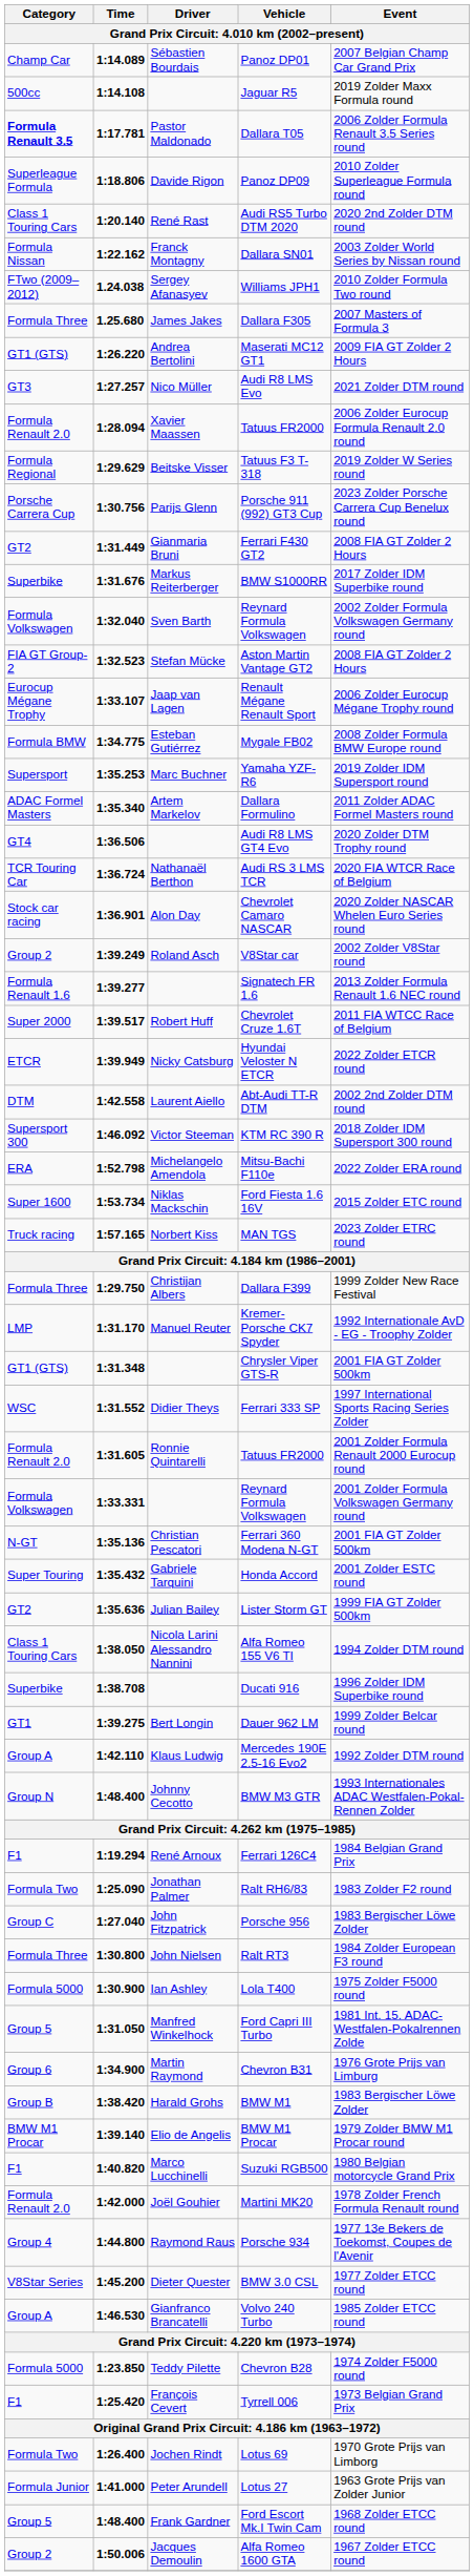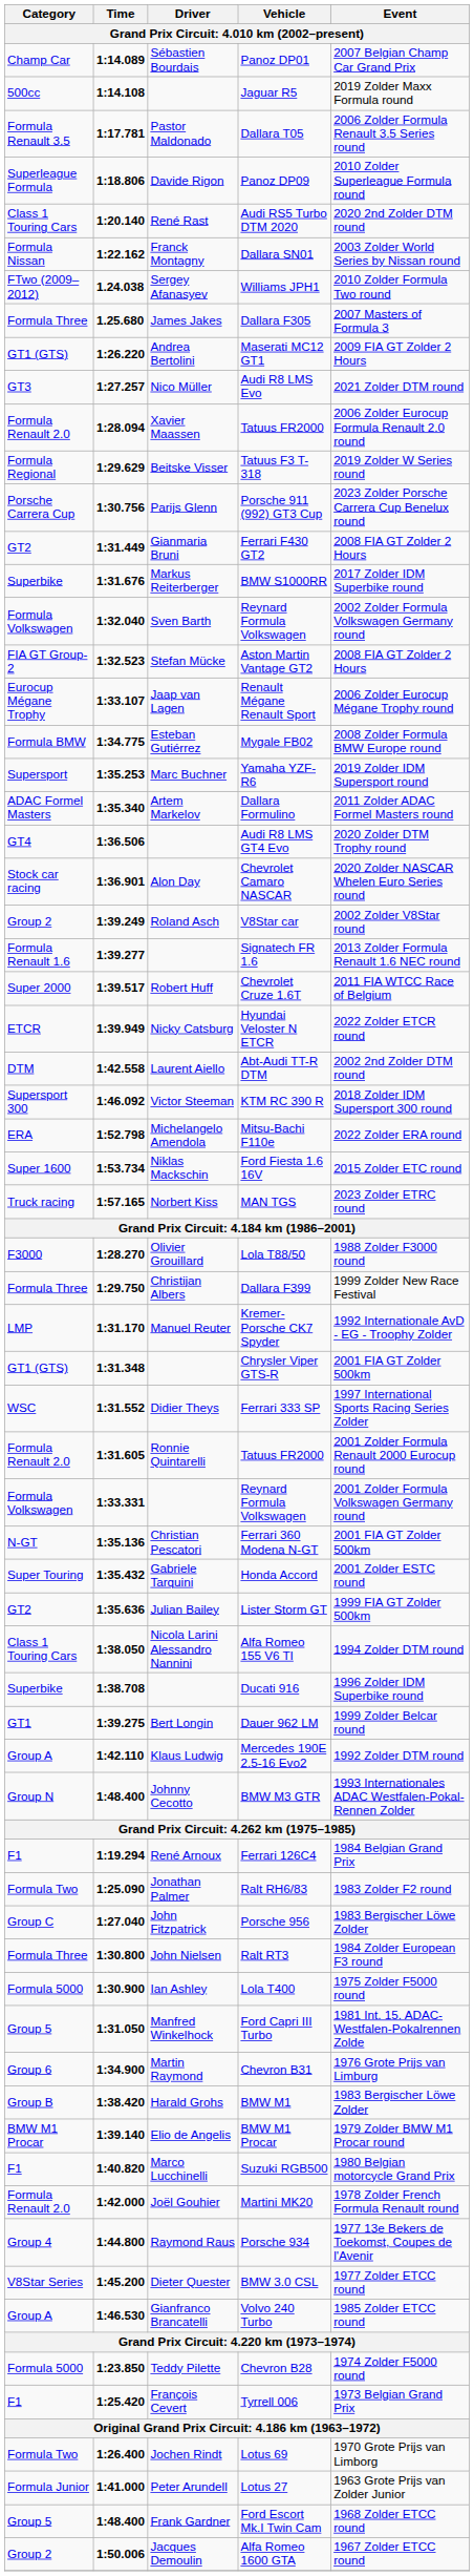Dallara T05 | Category: bold -> normal
- row: TCR Touring Car | 1:36.724 | Nathanaël Berthon | Audi RS 3 LMS TCR | 2020 FIA WTCR Race of Belgium
+ row: F3000 | 1:28.270 | Olivier Grouillard | Lola T88/50 | 1988 Zolder F3000 round
